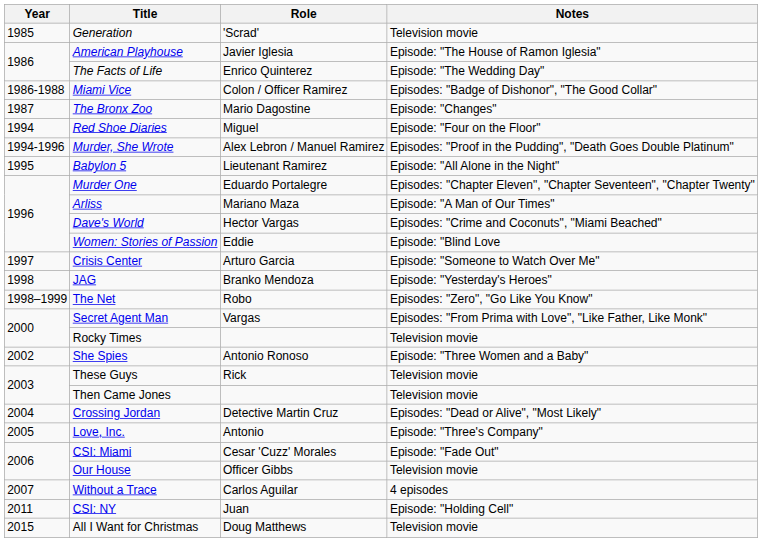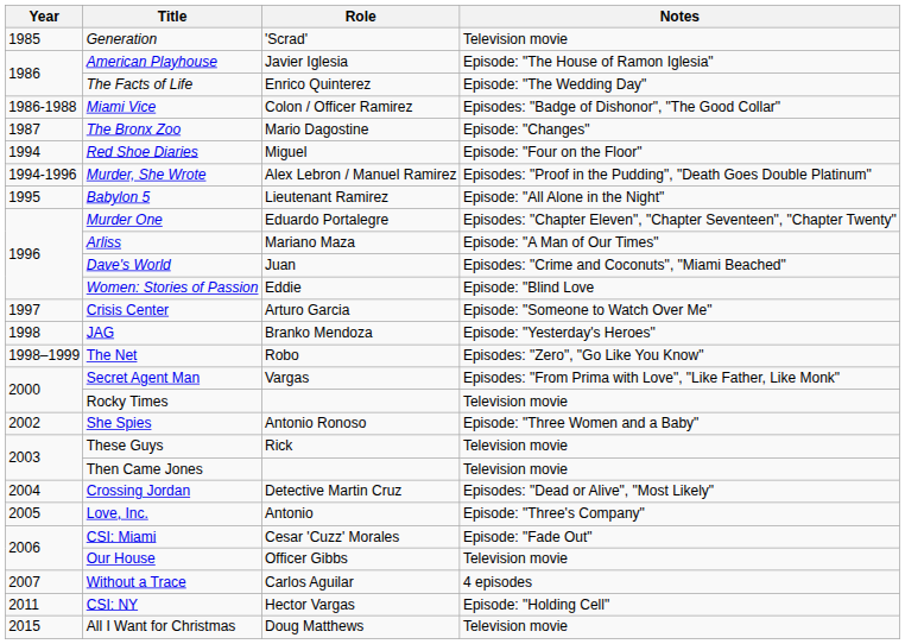Dave's World | Role: Hector Vargas -> Juan
CSI: NY | Role: Juan -> Hector Vargas
